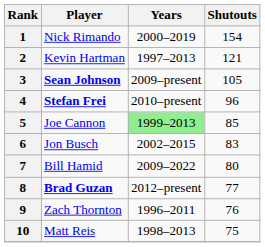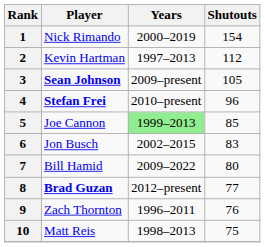2 | Shutouts: 121 -> 112
